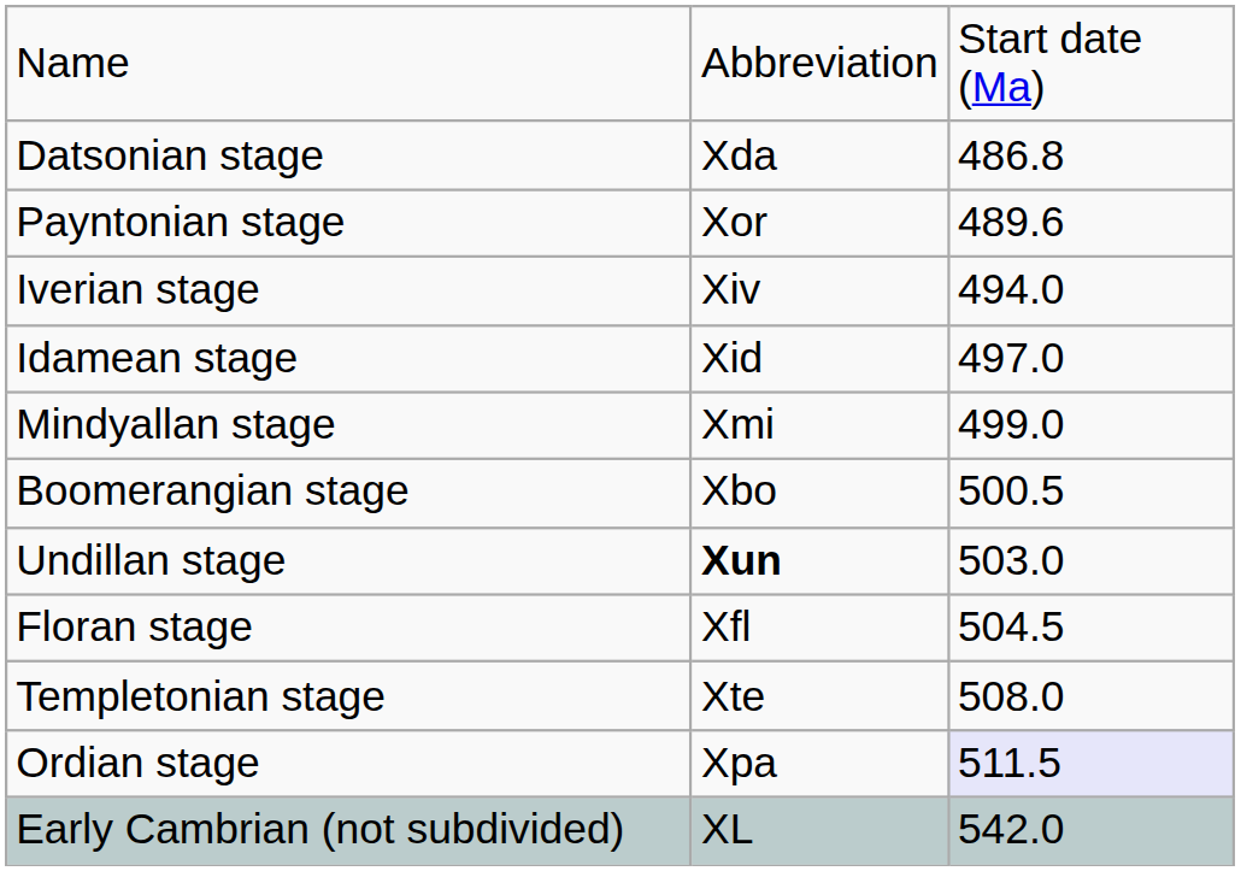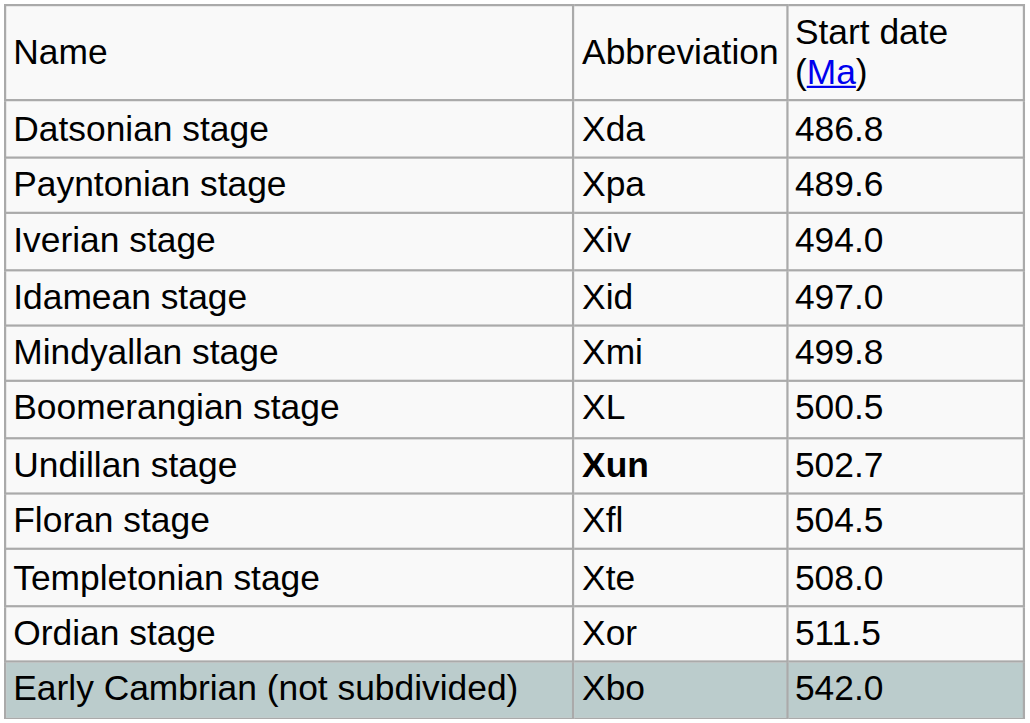Payntonian stage | column 2: Xor -> Xpa
Mindyallan stage | column 3: 499.0 -> 499.8
Boomerangian stage | column 2: Xbo -> XL
Undillan stage | column 3: 503.0 -> 502.7
Ordian stage | column 2: Xpa -> Xor
Ordian stage | column 3: lavender background -> no background
Early Cambrian (not subdivided) | column 2: XL -> Xbo
